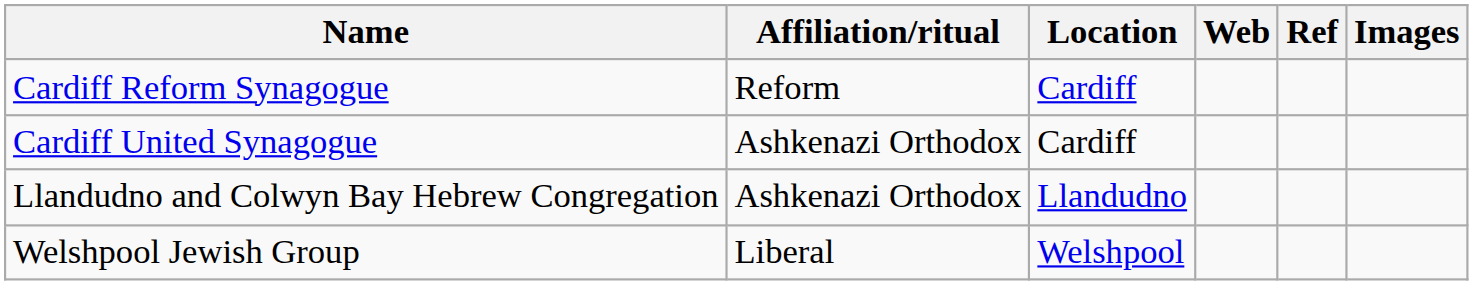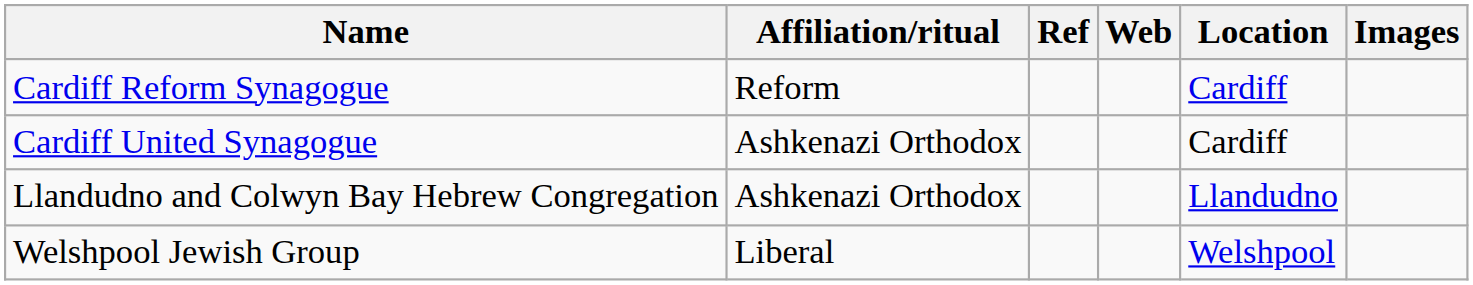columns swapped: Location <-> Ref
